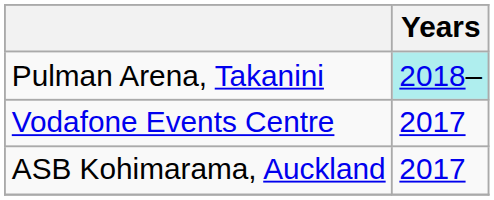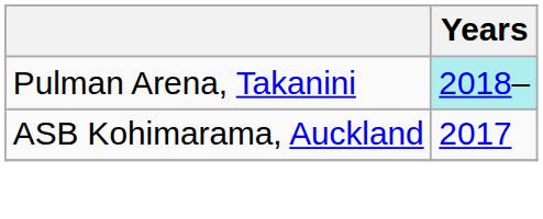- row: Vodafone Events Centre | 2017
